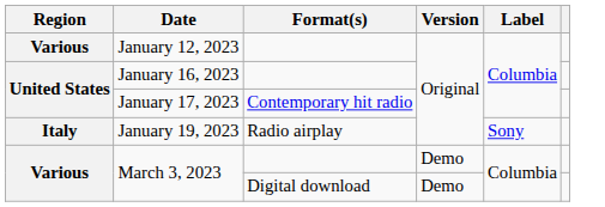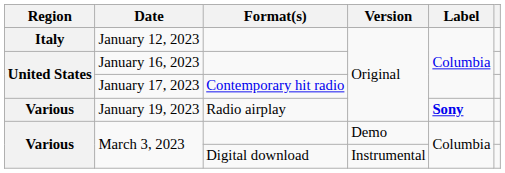January 12, 2023 | Region: Various -> Italy
January 19, 2023 | Region: Italy -> Various
January 19, 2023 | Label: normal -> bold
March 3, 2023 / Digital download | Version: Demo -> Instrumental
